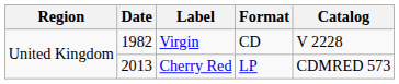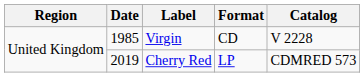Virgin | Date: 1982 -> 1985
Cherry Red | Date: 2013 -> 2019
